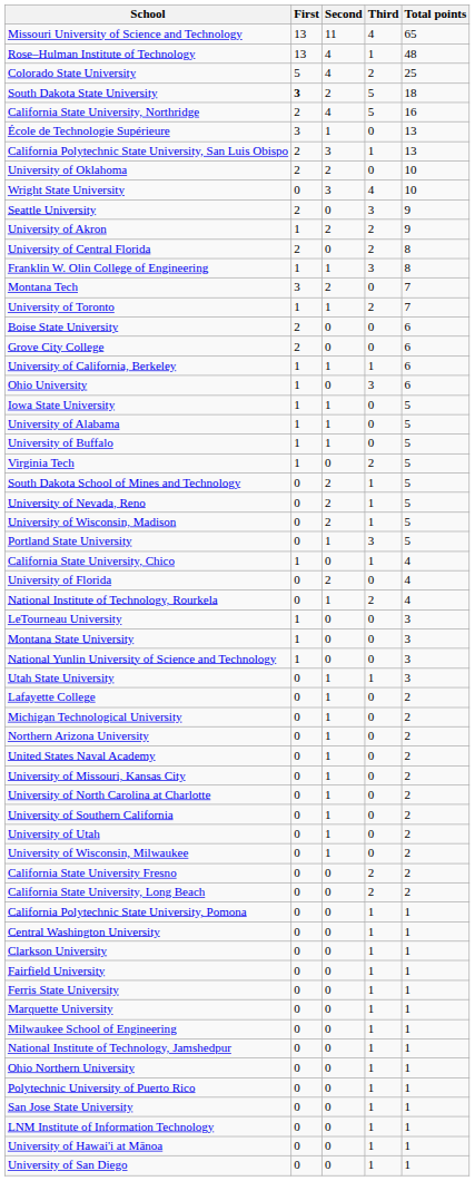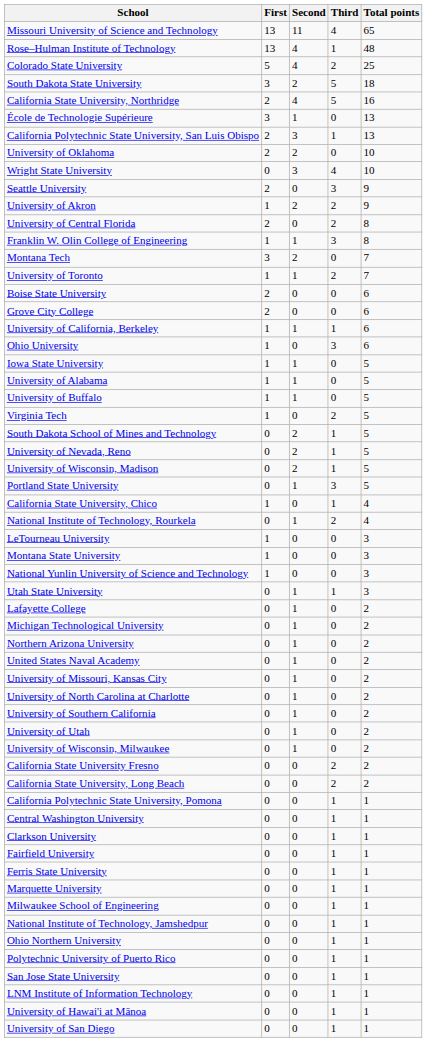South Dakota State University | First: bold -> normal
- row: University of Florida | 0 | 2 | 0 | 4
